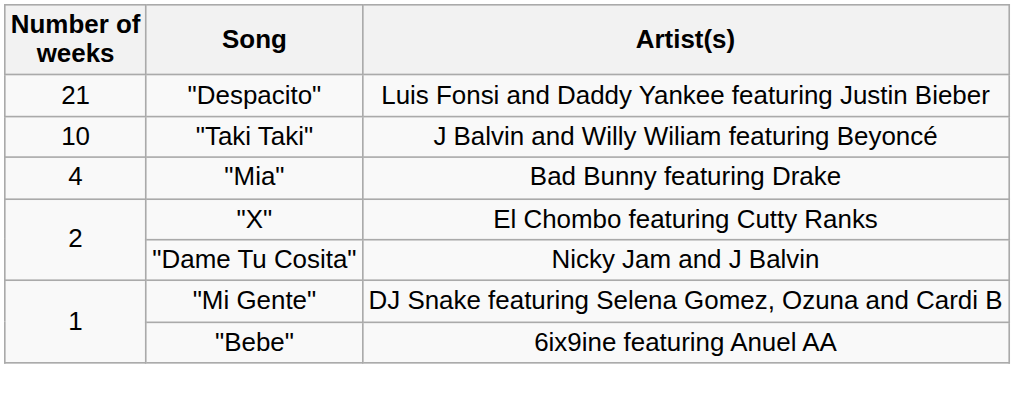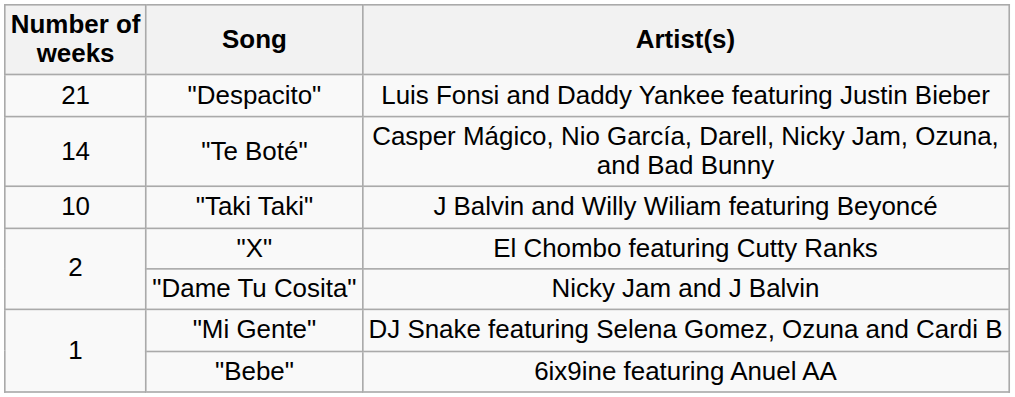+ row: 14 | "Te Boté" | Casper Mágico, Nio García, Darell, Nicky Jam, Ozuna, and Bad Bunny
- row: 4 | "Mia" | Bad Bunny featuring Drake
